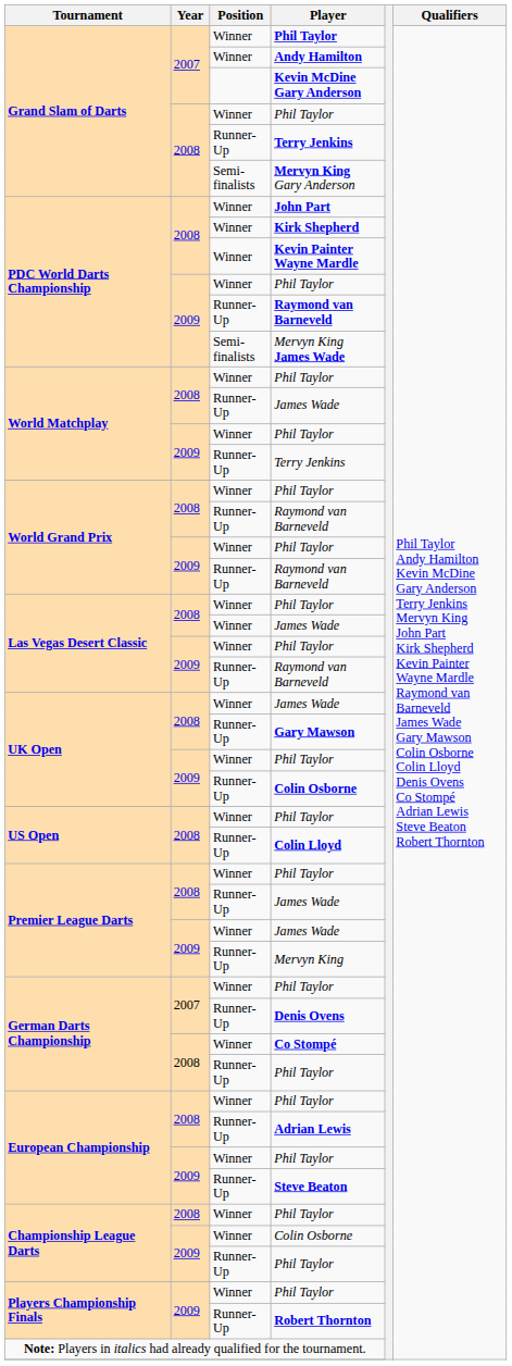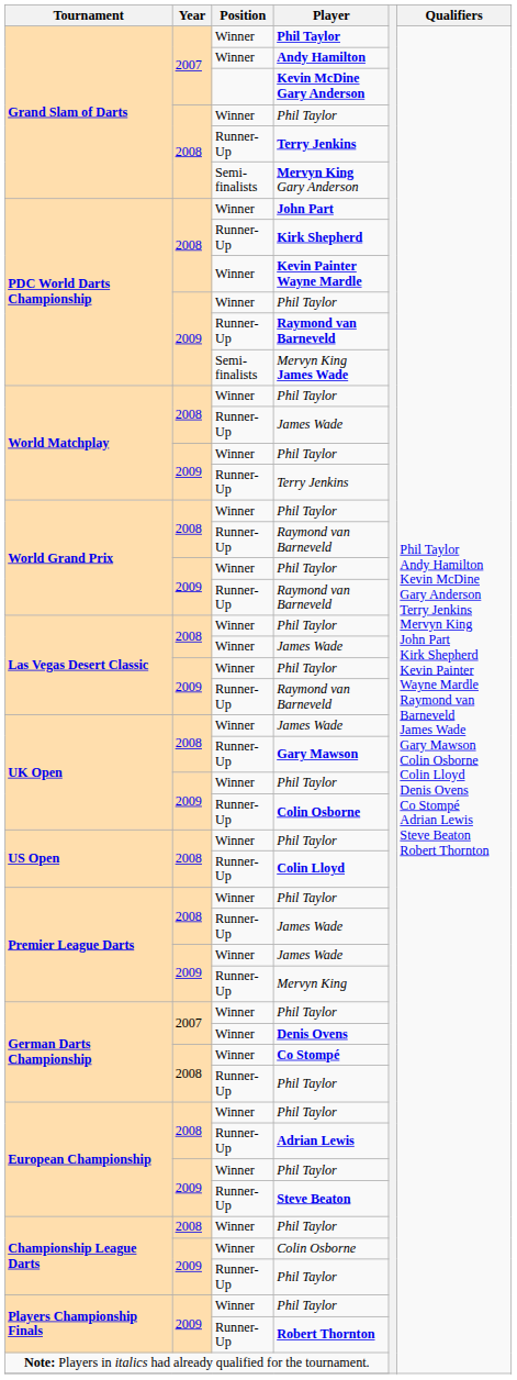Kirk Shepherd | Position: Winner -> Runner-Up
Denis Ovens | Position: Runner-Up -> Winner
